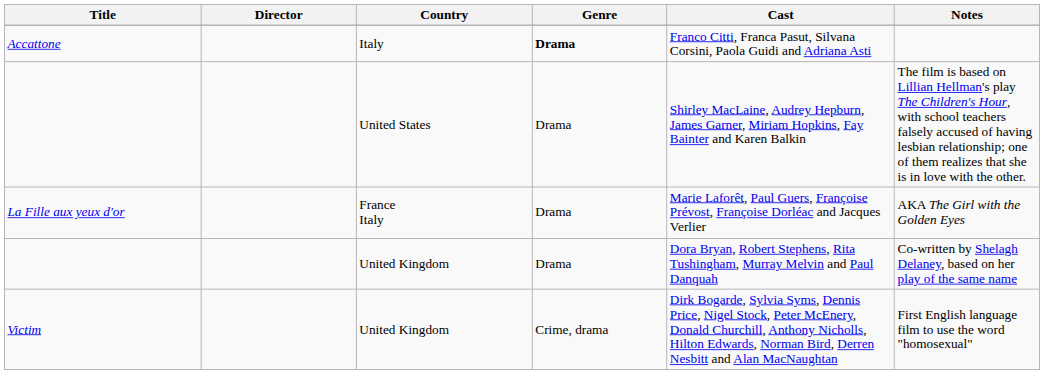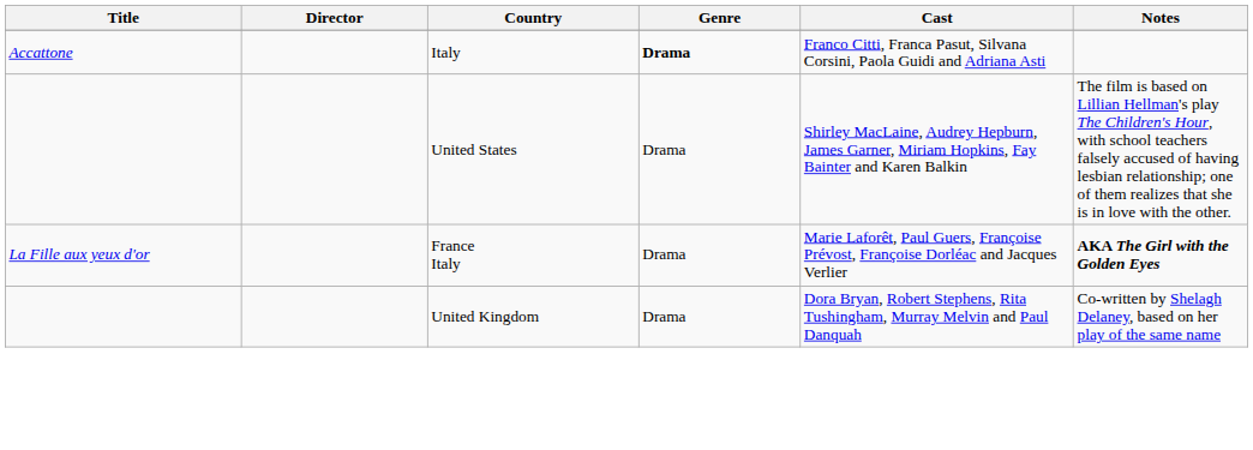La Fille aux yeux d'or | Notes: normal -> bold
- row: Victim | United Kingdom | Crime, drama | Dirk Bogarde, Sylvia Syms, Dennis Price, Nigel Stock, Peter McEnery, Donald Churchill, Anthony Nicholls, Hilton Edwards, Norman Bird, Derren Nesbitt and Alan MacNaughtan | First English language film to use the word "homosexual"
